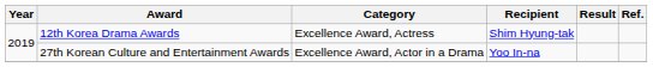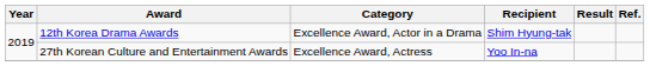12th Korea Drama Awards | Category: Excellence Award, Actress -> Excellence Award, Actor in a Drama
27th Korean Culture and Entertainment Awards | Category: Excellence Award, Actor in a Drama -> Excellence Award, Actress
